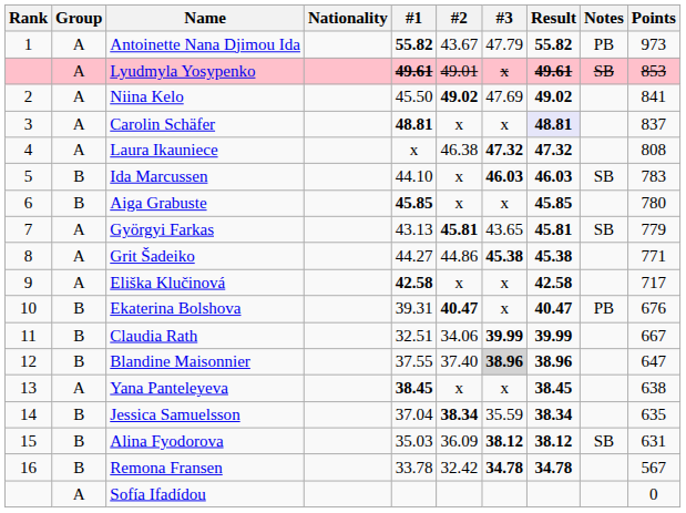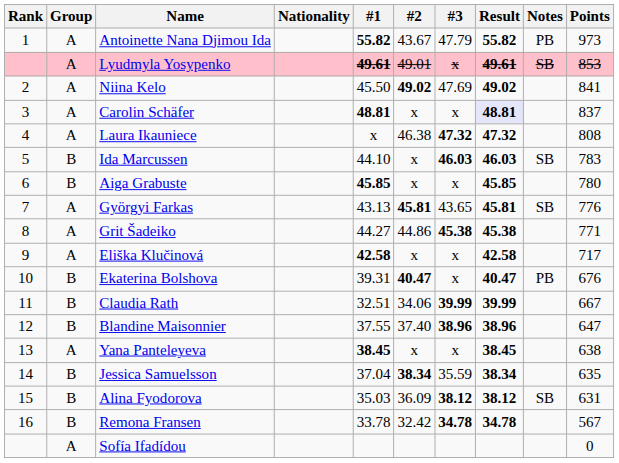Györgyi Farkas | Points: 779 -> 776
Blandine Maisonnier | #3: lightgrey background -> no background
